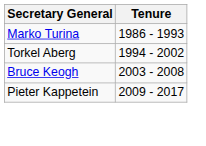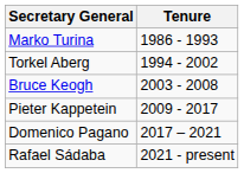+ row: Domenico Pagano | 2017 – 2021
+ row: Rafael Sádaba | 2021 - present
